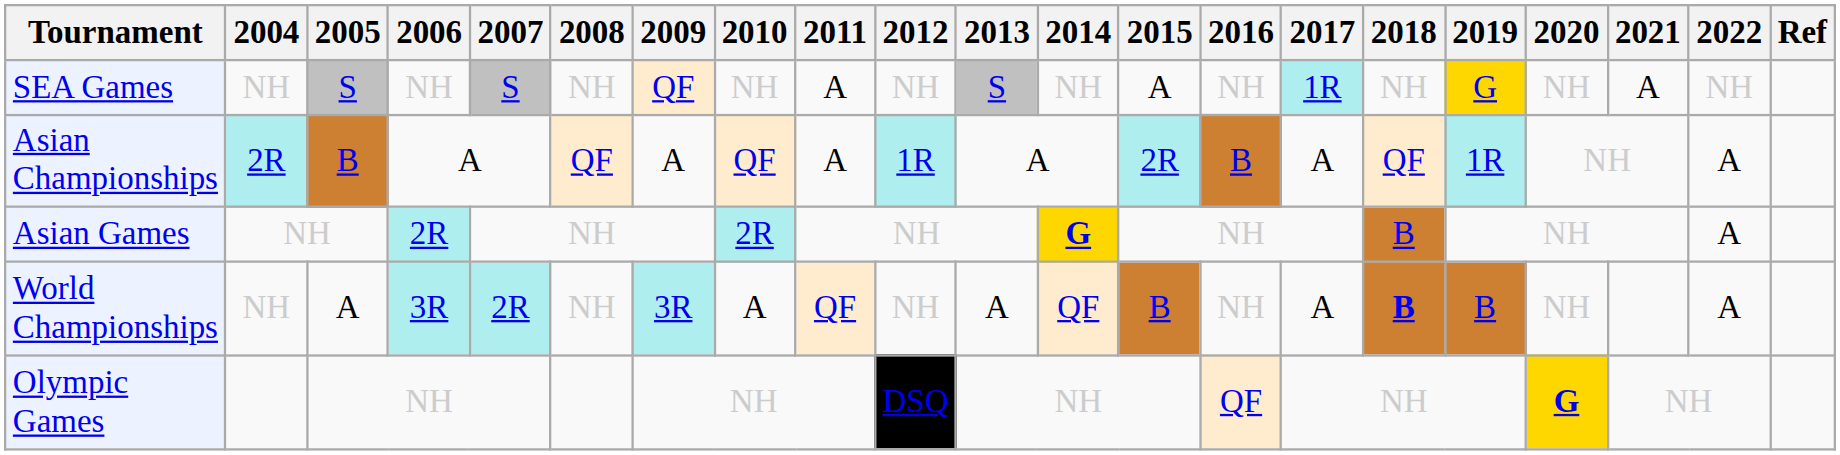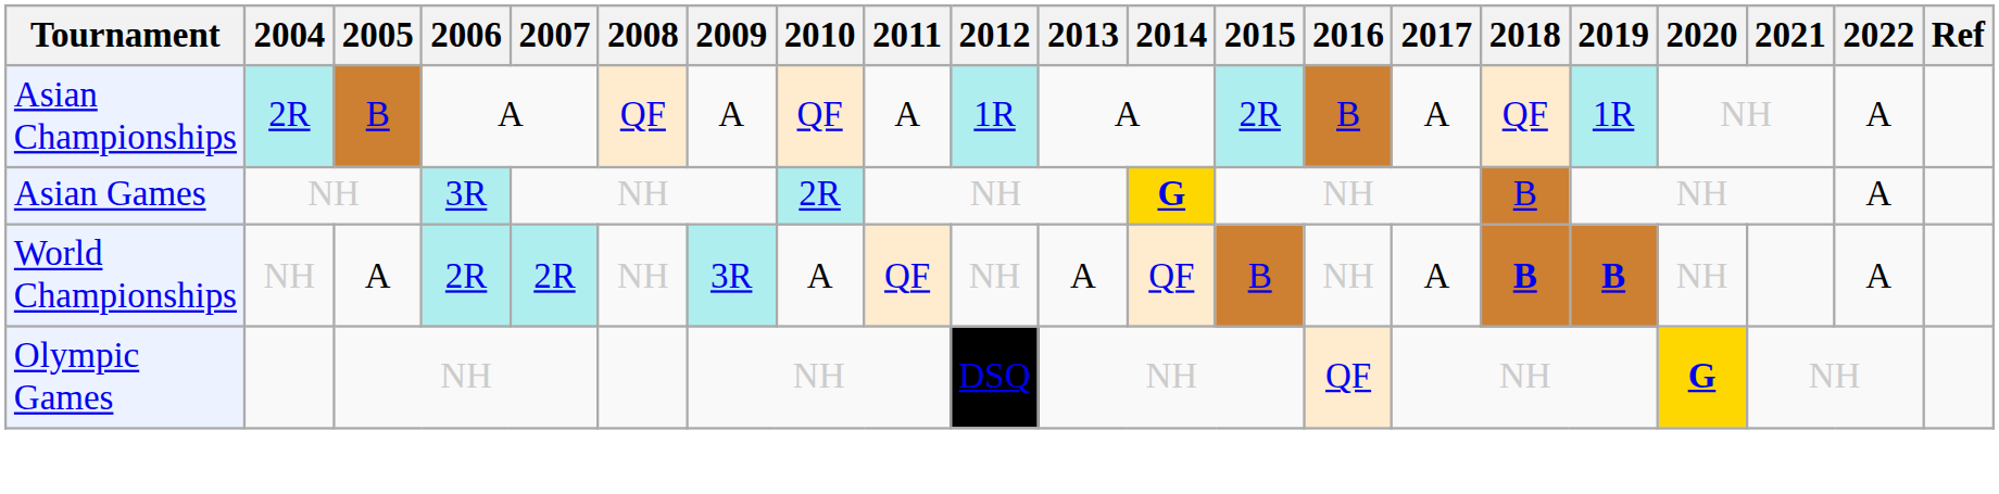- row: SEA Games | NH | S | NH | S | NH | QF | NH | A | NH | S | NH | A | NH | 1R | NH | G | NH | A | NH
Asian Games | 2006: 2R -> 3R
World Championships | 2006: 3R -> 2R
World Championships | 2019: normal -> bold
